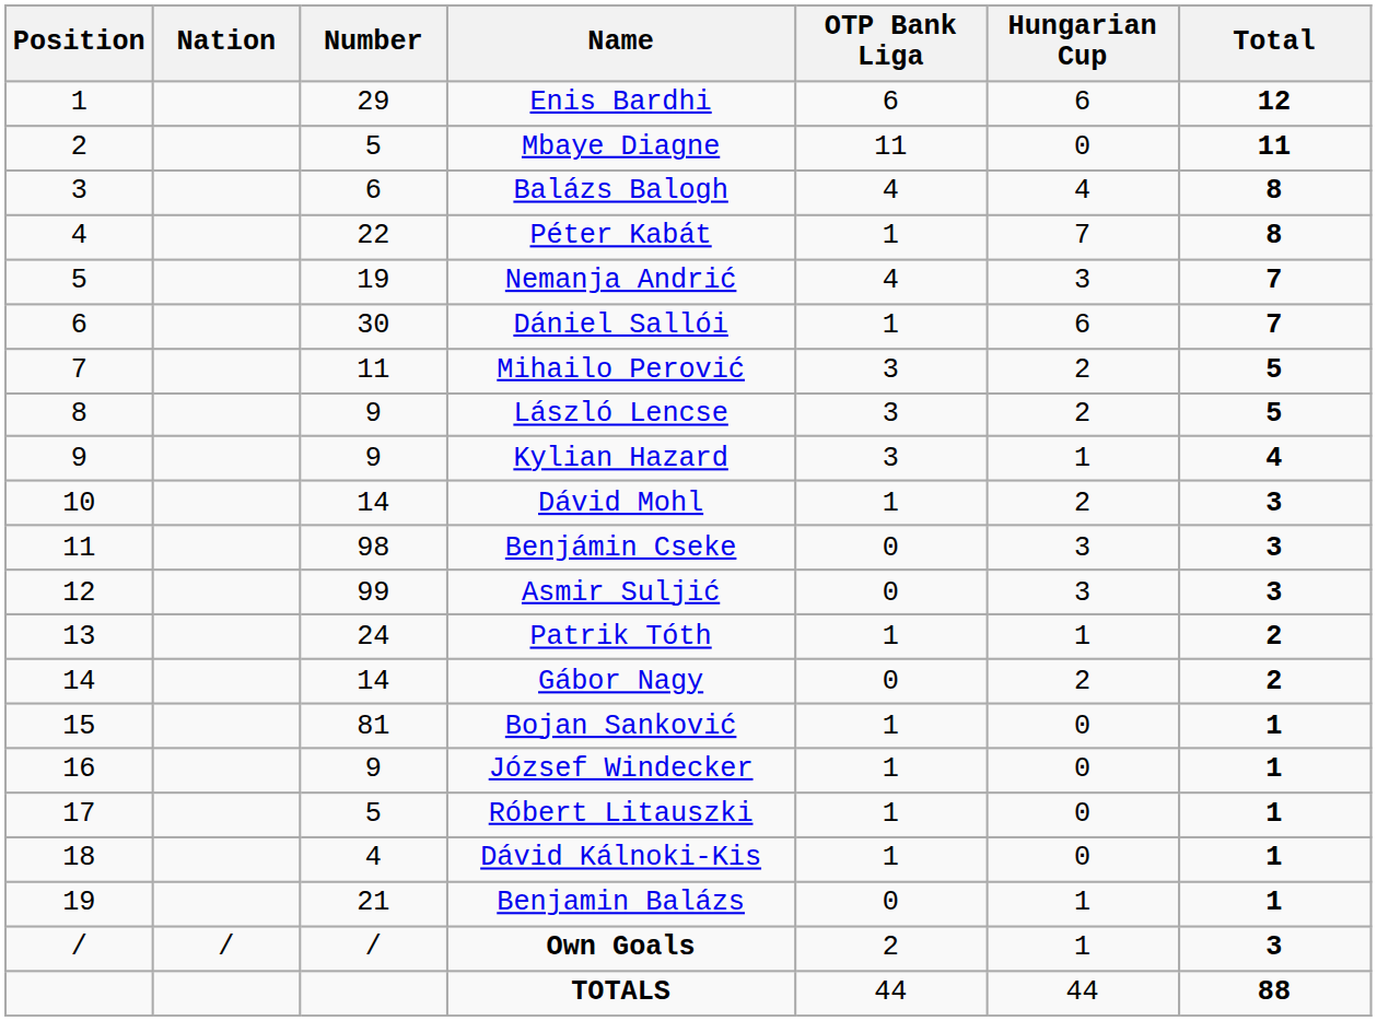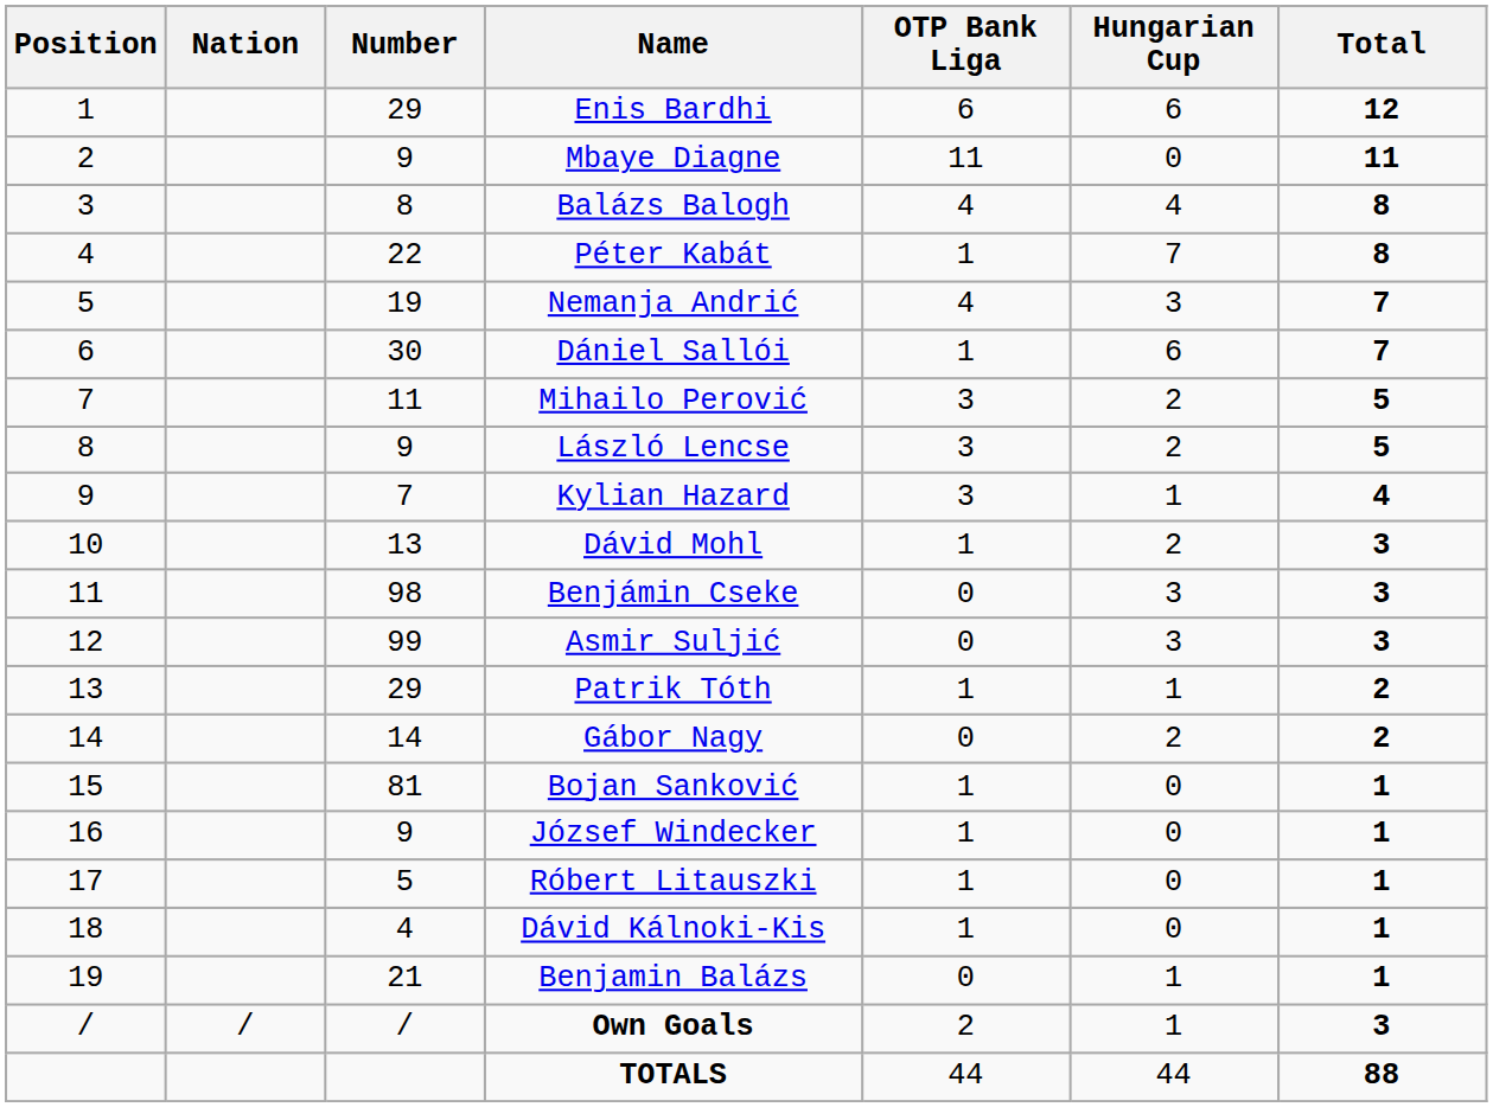Mbaye Diagne | Number: 5 -> 9
Balázs Balogh | Number: 6 -> 8
Kylian Hazard | Number: 9 -> 7
Dávid Mohl | Number: 14 -> 13
Patrik Tóth | Number: 24 -> 29
